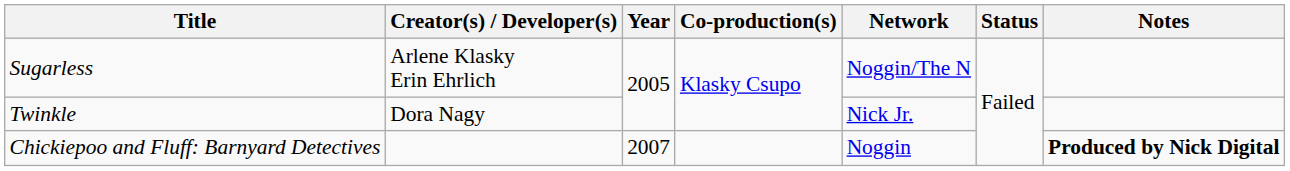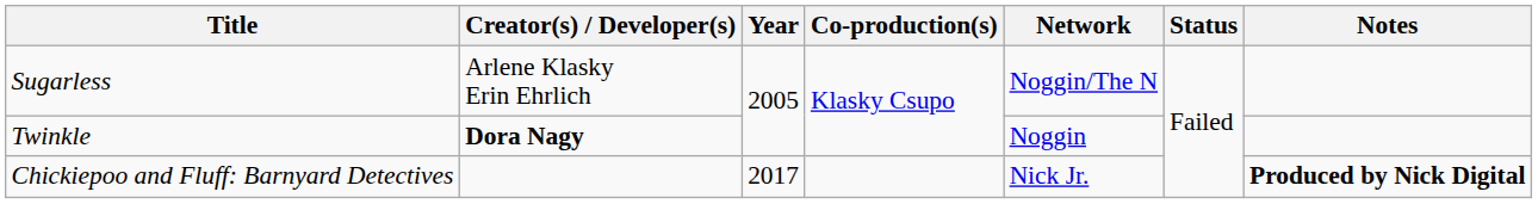Twinkle | Creator(s) / Developer(s): normal -> bold
Twinkle | Network: Nick Jr. -> Noggin
Chickiepoo and Fluff: Barnyard Detectives | Year: 2007 -> 2017
Chickiepoo and Fluff: Barnyard Detectives | Network: Noggin -> Nick Jr.
